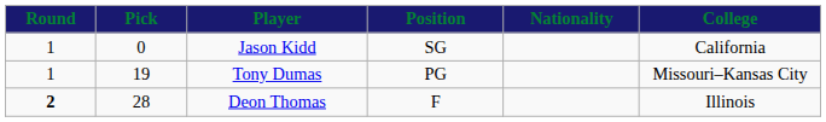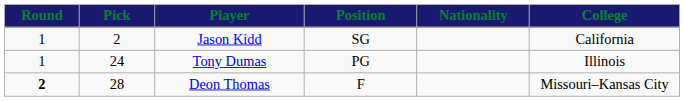Jason Kidd | Pick: 0 -> 2
Tony Dumas | Pick: 19 -> 24
Tony Dumas | College: Missouri–Kansas City -> Illinois
Deon Thomas | College: Illinois -> Missouri–Kansas City
